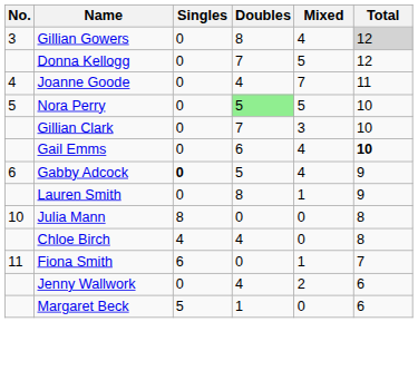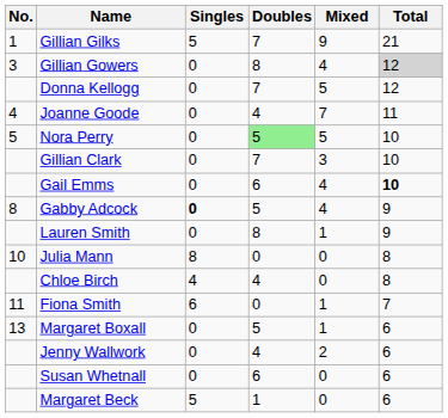+ row: 1 | Gillian Gilks | 5 | 7 | 9 | 21
Gabby Adcock | No.: 6 -> 8
+ row: 13 | Margaret Boxall | 0 | 5 | 1 | 6
+ row: Susan Whetnall | 0 | 6 | 0 | 6
